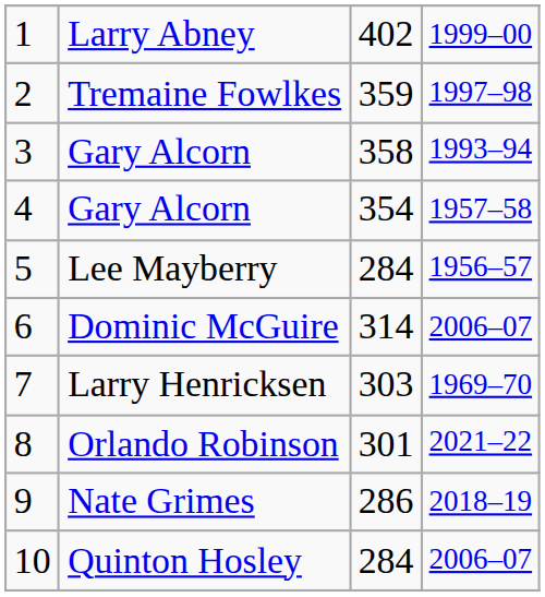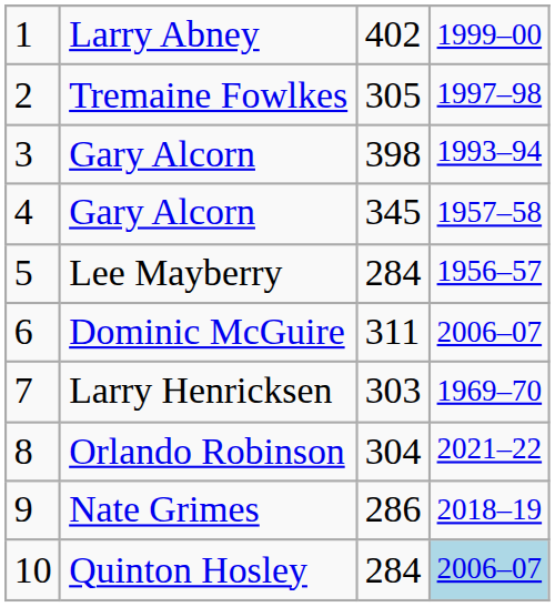Tremaine Fowlkes | column 3: 359 -> 305
3 / Gary Alcorn | column 3: 358 -> 398
4 / Gary Alcorn | column 3: 354 -> 345
Dominic McGuire | column 3: 314 -> 311
Orlando Robinson | column 3: 301 -> 304
Quinton Hosley | column 4: no background -> lightblue background
